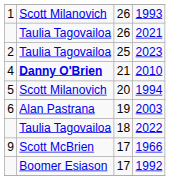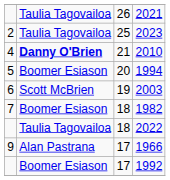- row: 1 | Scott Milanovich | 26 | 1993
1994 | column 2: Scott Milanovich -> Boomer Esiason
2003 | column 2: Alan Pastrana -> Scott McBrien
+ row: 7 | Boomer Esiason | 18 | 1982
1966 | column 2: Scott McBrien -> Alan Pastrana
